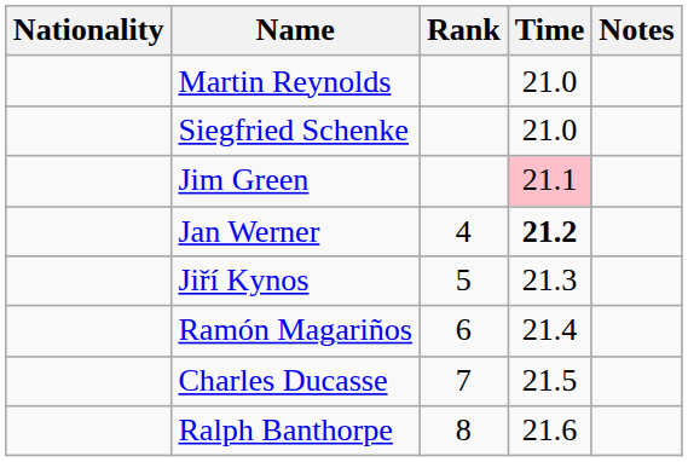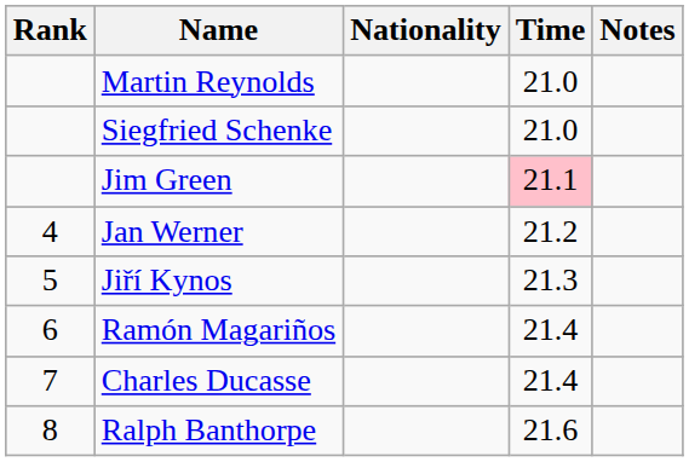columns swapped: Rank <-> Nationality
Jan Werner | Time: bold -> normal
Charles Ducasse | Time: 21.5 -> 21.4
